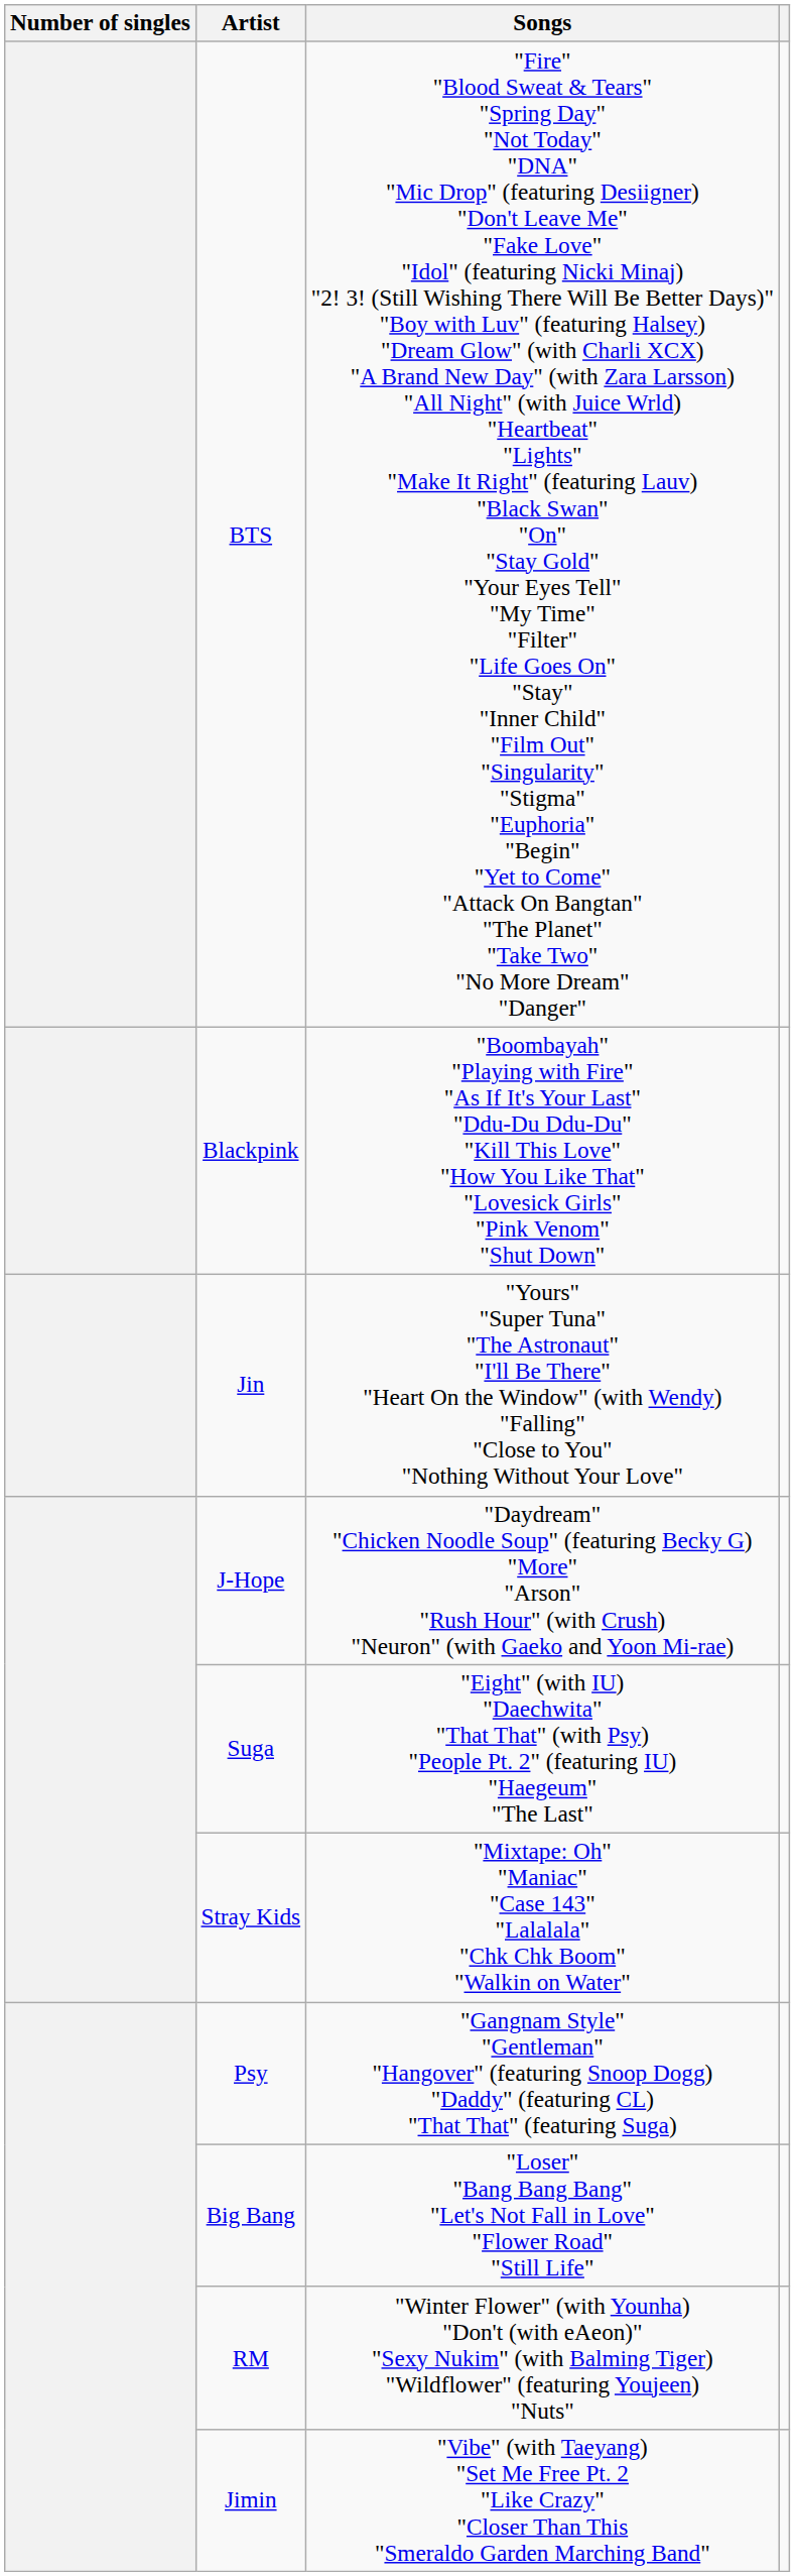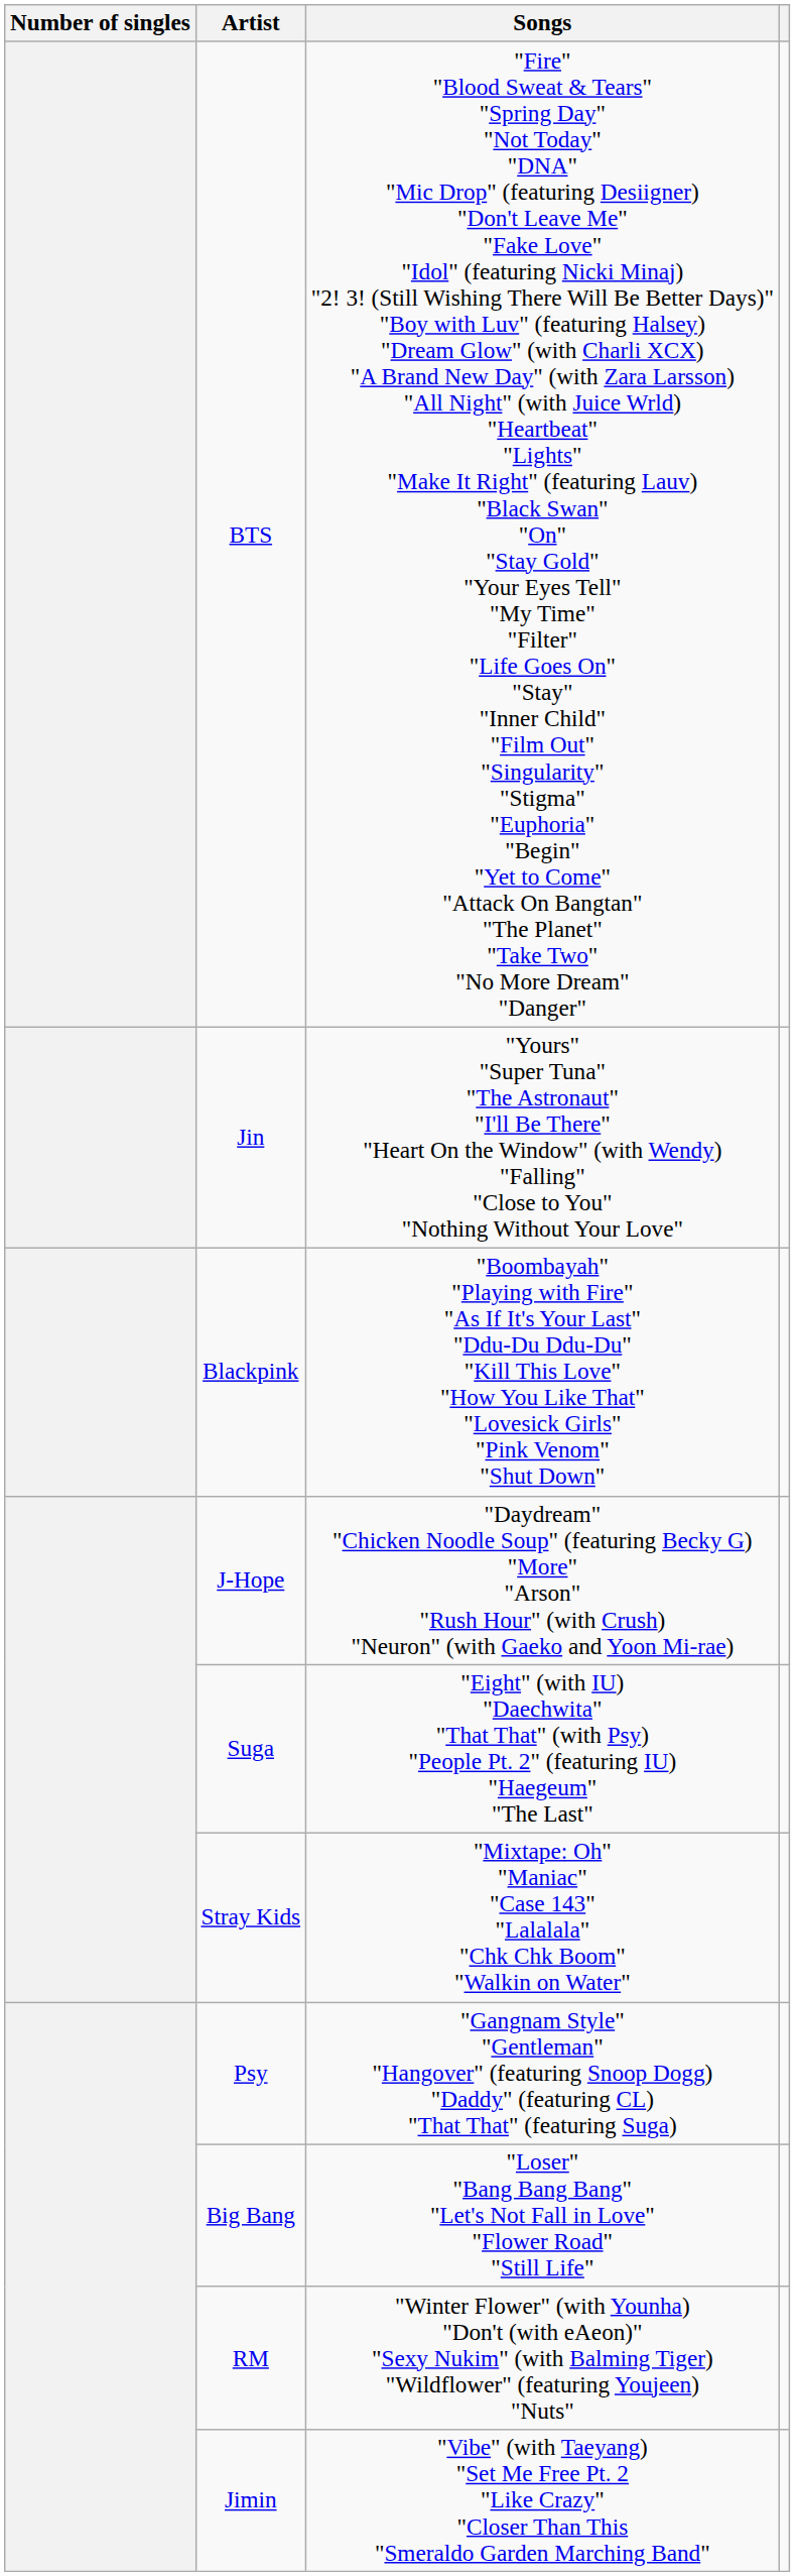rows swapped: Blackpink <-> Jin
